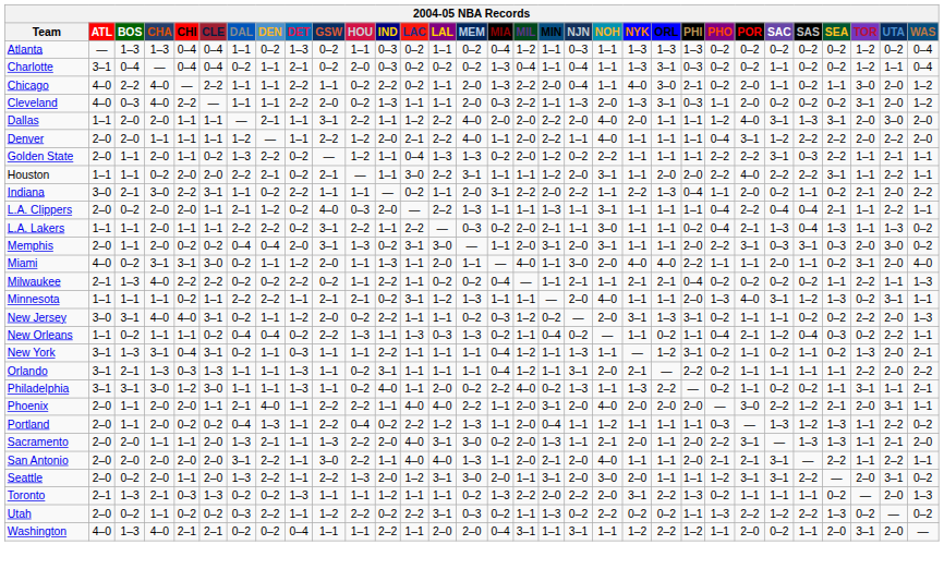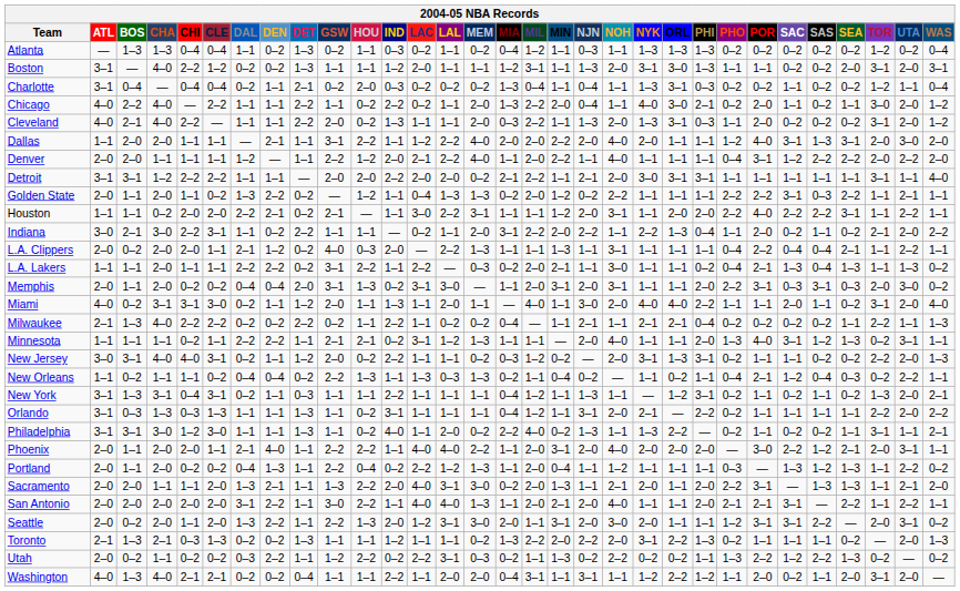+ row: Boston | 3–1 | — | 4–0 | 2–2 | 1–2 | 0–2 | 0–2 | 1–3 | 1–1 | 1–1 | 1–2 | 2–0 | 1–1 | 1–1 | 1–2 | 3–1 | 1–1 | 1–3 | 2–0 | 3–1 | 3–0 | 1–3 | 1–1 | 1–1 | 0–2 | 0–2 | 2–0 | 3–1 | 2–0 | 3–1
Cleveland | BOS: 0–3 -> 2–1
+ row: Detroit | 3–1 | 3–1 | 1–2 | 2–2 | 2–2 | 1–1 | 1–1 | — | 2–0 | 2–0 | 2–2 | 2–0 | 2–0 | 0–2 | 2–1 | 2–2 | 1–1 | 2–1 | 2–0 | 3–0 | 3–1 | 3–1 | 1–1 | 1–1 | 1–1 | 1–1 | 1–1 | 3–1 | 1–1 | 4–0
Orlando | BOS: 2–1 -> 0–3
